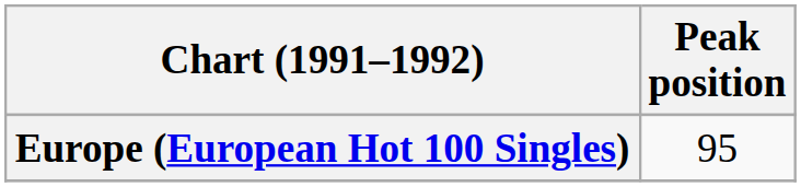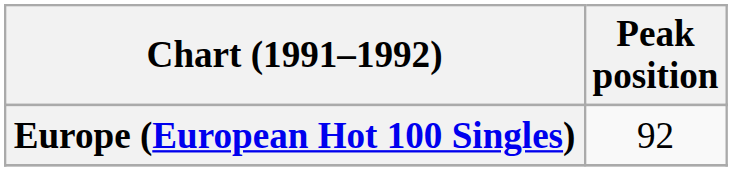Europe (European Hot 100 Singles) | Peak position: 95 -> 92
